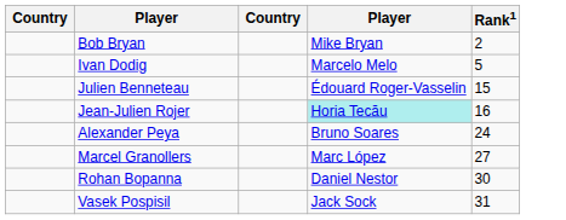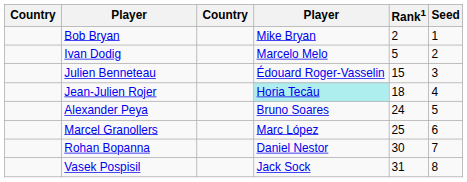+ column: Seed | 1 | 2 | 3 | 4 | 5 | 6 | 7 | 8
Jean-Julien Rojer | Rank1: 16 -> 18
Marcel Granollers | Rank1: 27 -> 25
